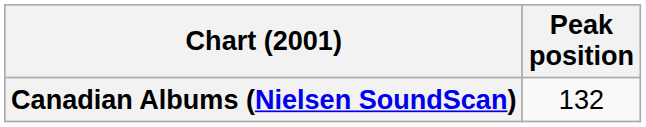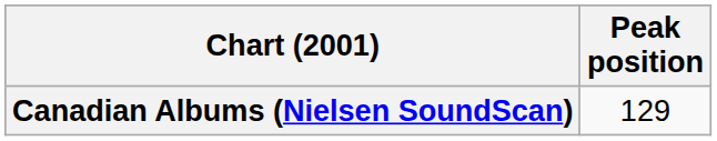Canadian Albums (Nielsen SoundScan) | Peak position: 132 -> 129
